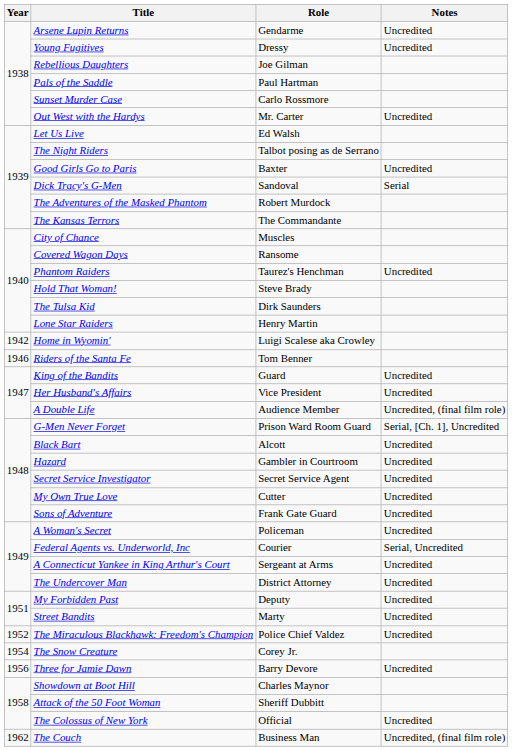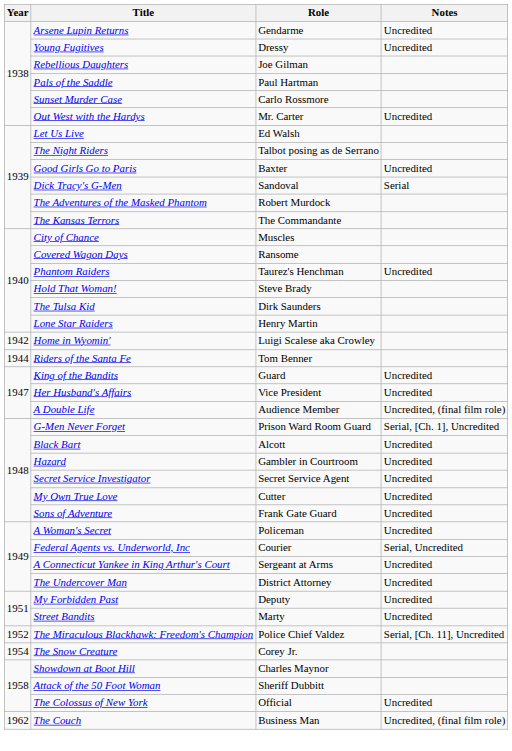Riders of the Santa Fe | Year: 1946 -> 1944
The Miraculous Blackhawk: Freedom's Champion | Notes: Uncredited -> Serial, [Ch. 11], Uncredited
- row: 1956 | Three for Jamie Dawn | Barry Devore | Uncredited
